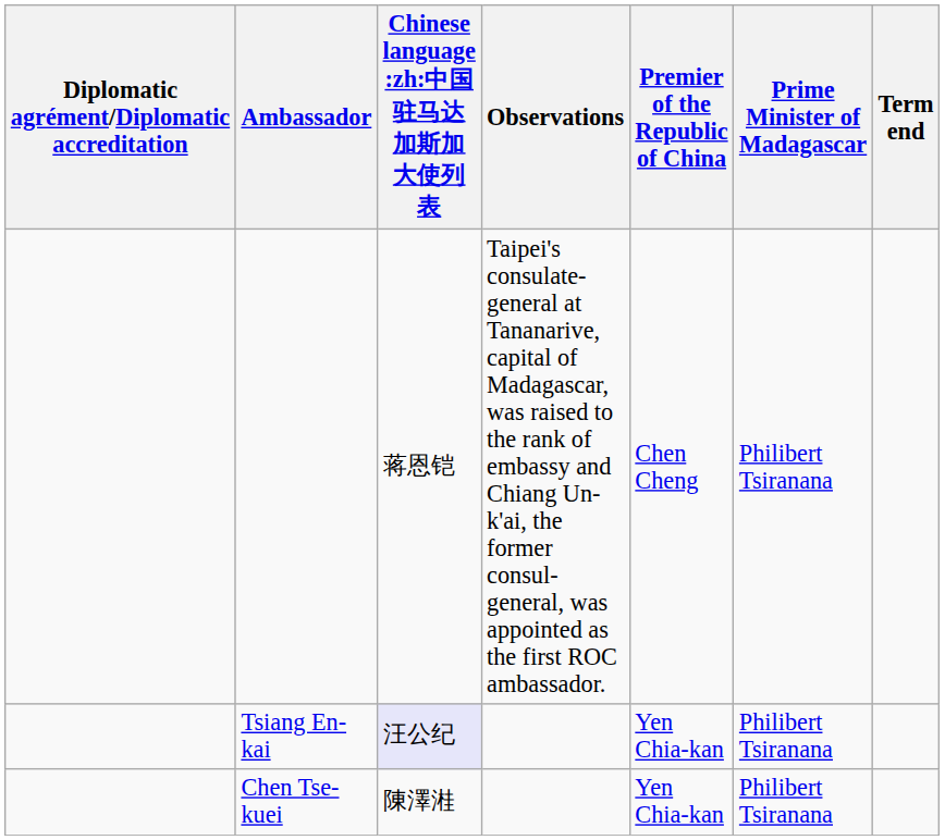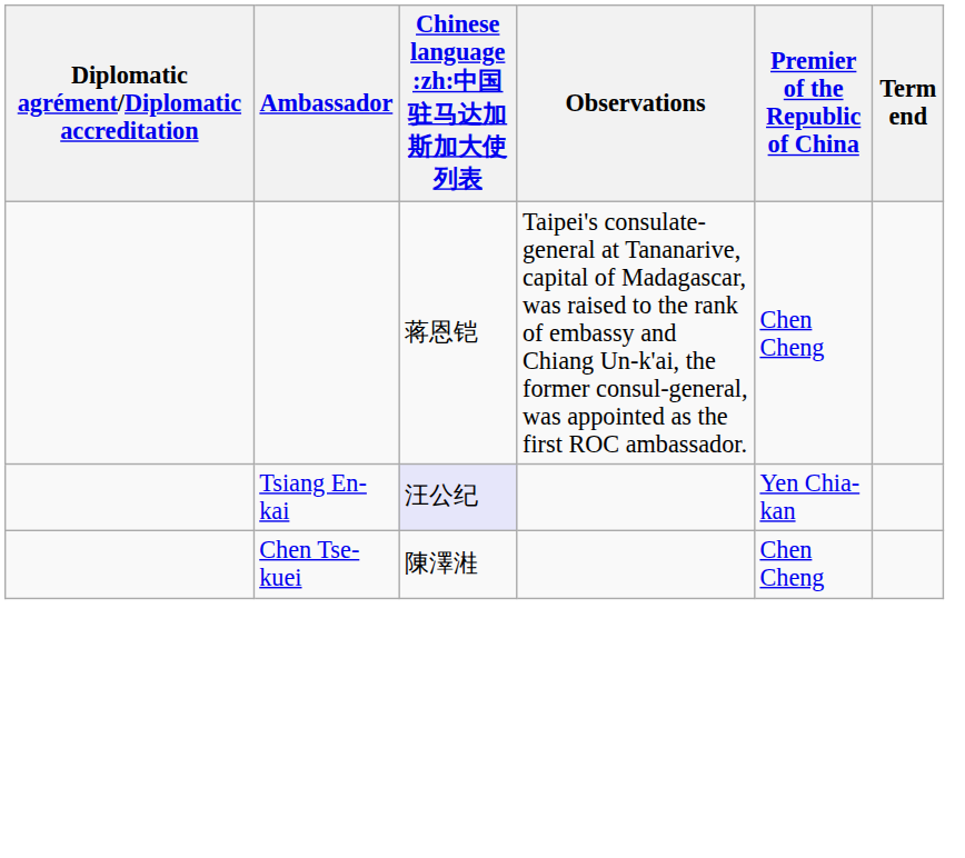- column: Prime Minister of Madagascar | Philibert Tsiranana | Philibert Tsiranana | Philibert Tsiranana
Chen Tse-kuei | Premier of the Republic of China: Yen Chia-kan -> Chen Cheng
